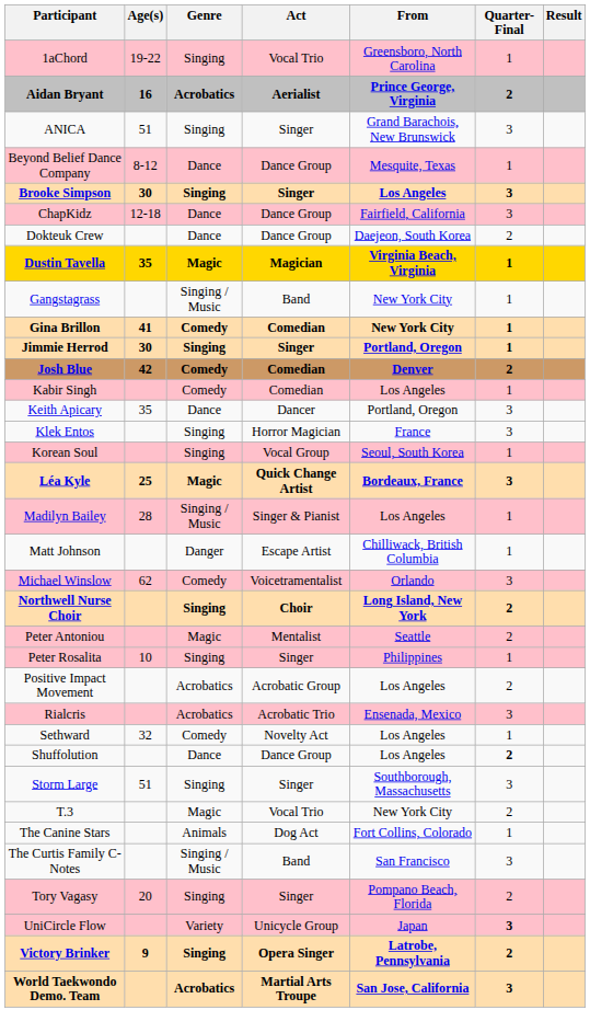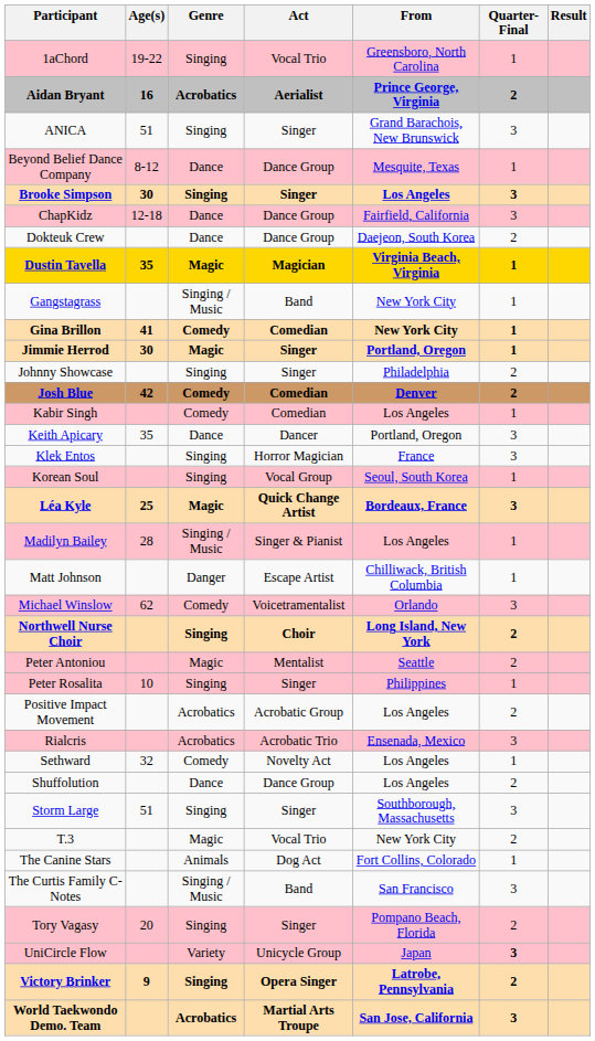Jimmie Herrod | Genre: Singing -> Magic
+ row: Johnny Showcase | Singing | Singer | Philadelphia | 2
Shuffolution | Quarter-Final: bold -> normal
